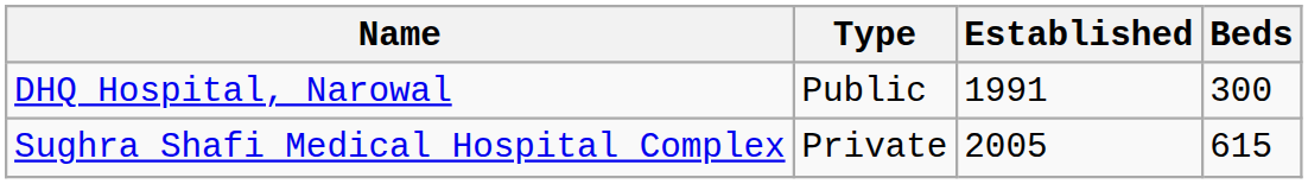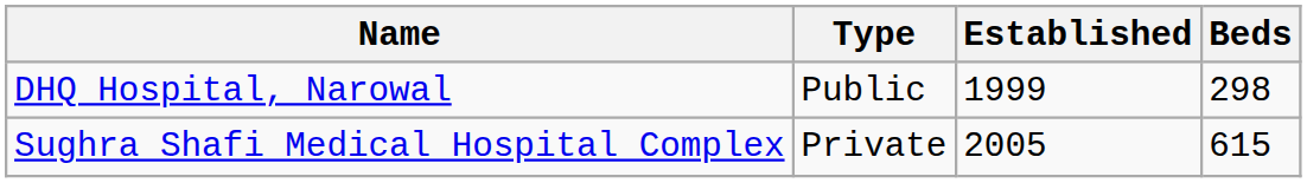DHQ Hospital, Narowal | Established: 1991 -> 1999
DHQ Hospital, Narowal | Beds: 300 -> 298
